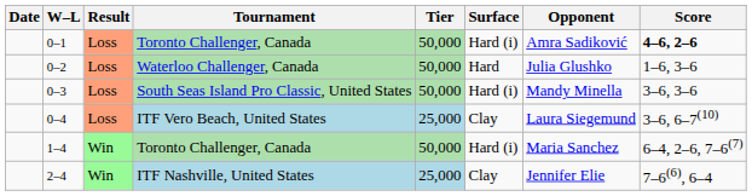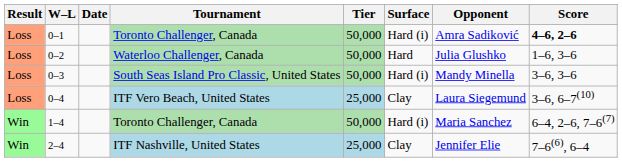columns swapped: Result <-> Date
